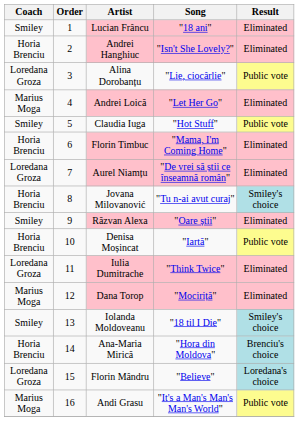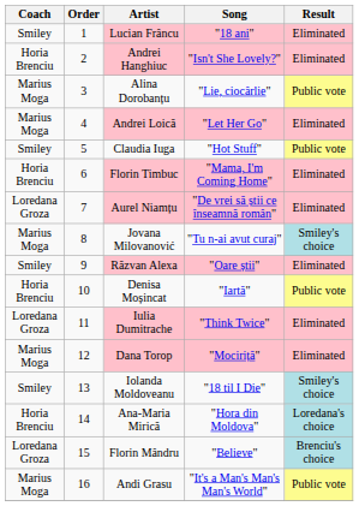Alina Dorobanțu | Coach: Loredana Groza -> Marius Moga
Jovana Milovanović | Coach: Horia Brenciu -> Marius Moga
Ana-Maria Mirică | Result: Brenciu's choice -> Loredana's choice
Florin Mândru | Result: Loredana's choice -> Brenciu's choice
